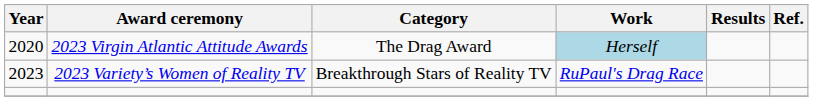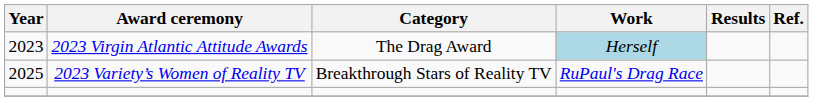2023 Virgin Atlantic Attitude Awards | Year: 2020 -> 2023
2023 Variety’s Women of Reality TV | Year: 2023 -> 2025
